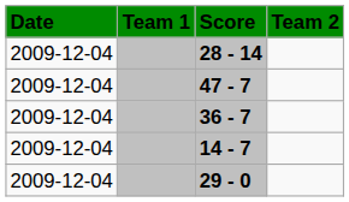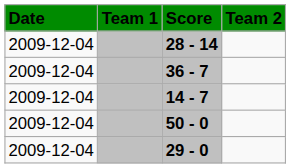- row: 2009-12-04 | 47 - 7
+ row: 2009-12-04 | 50 - 0
